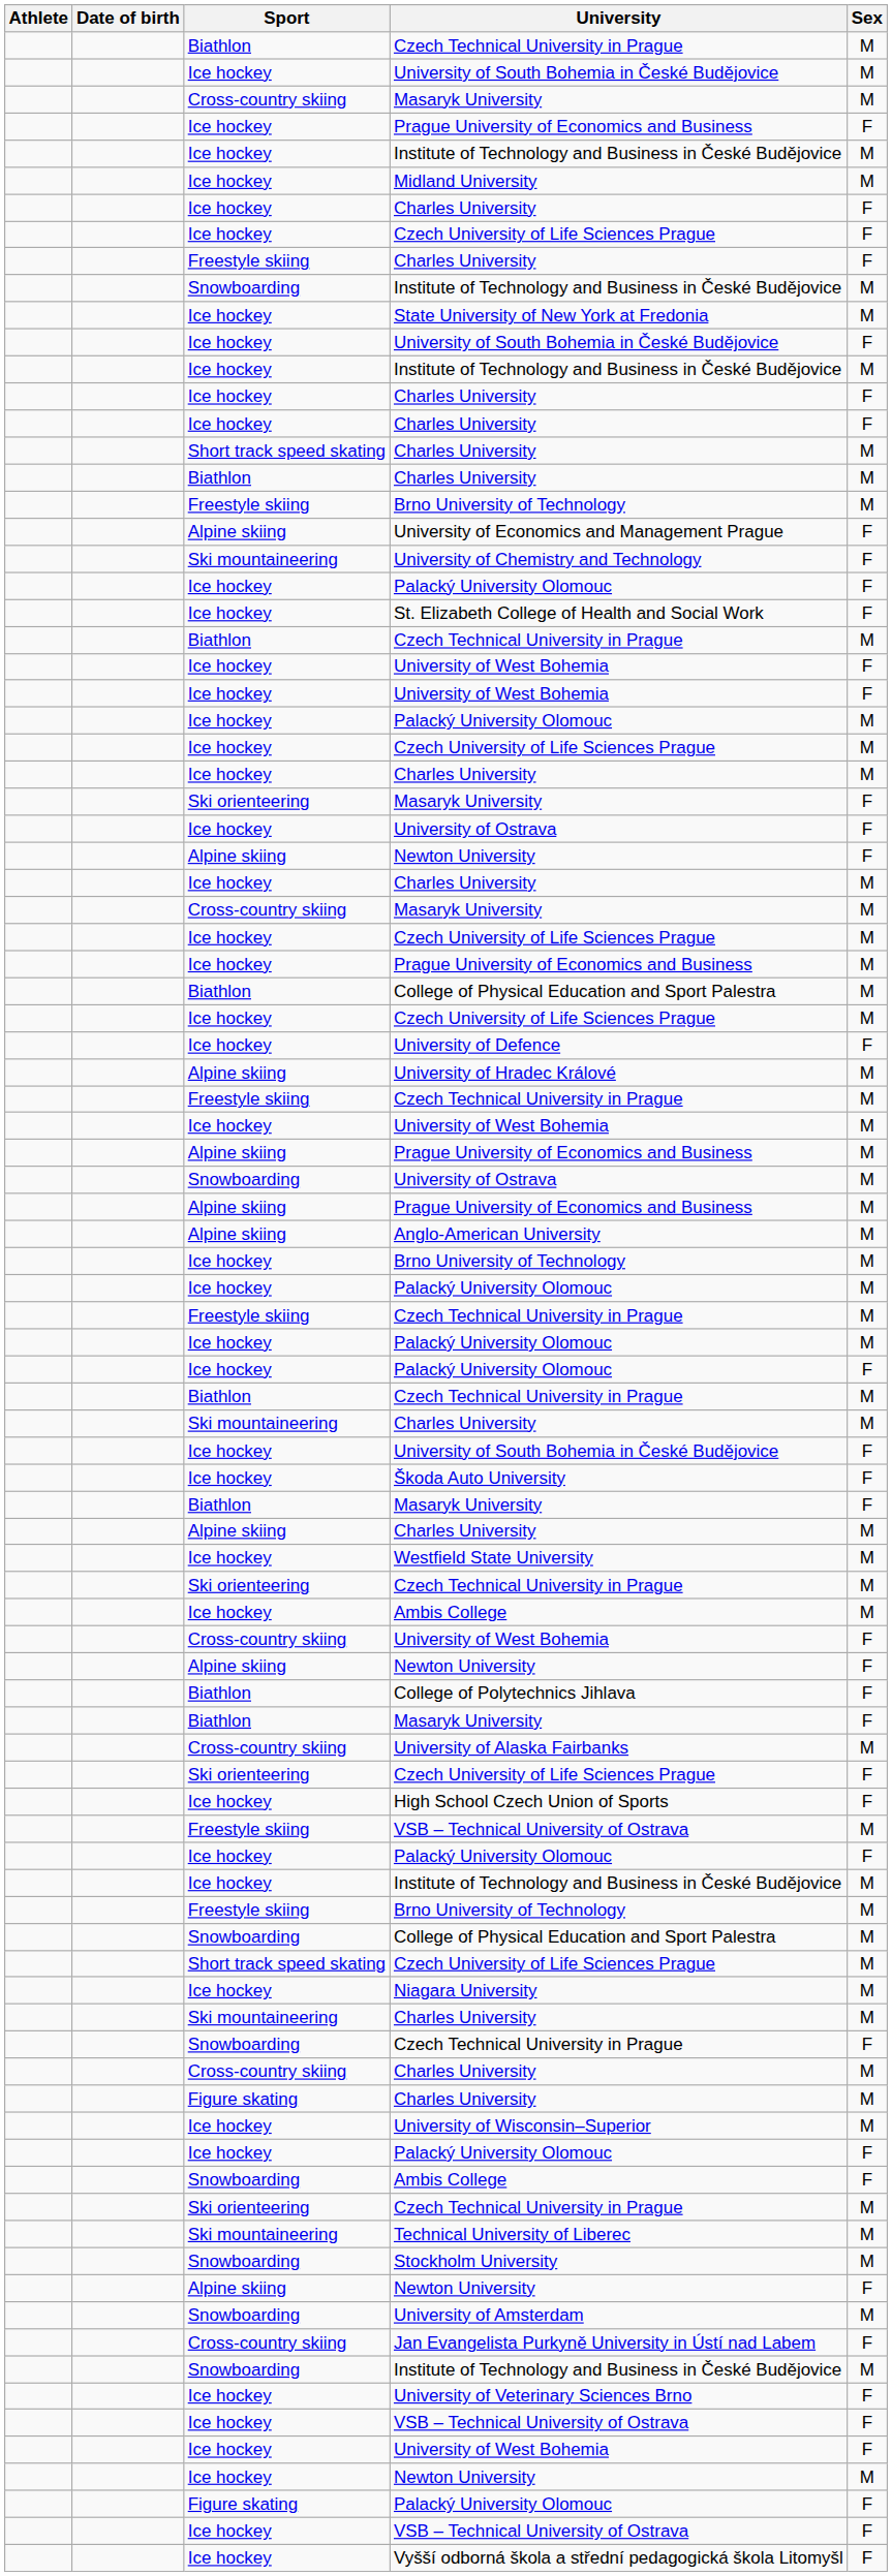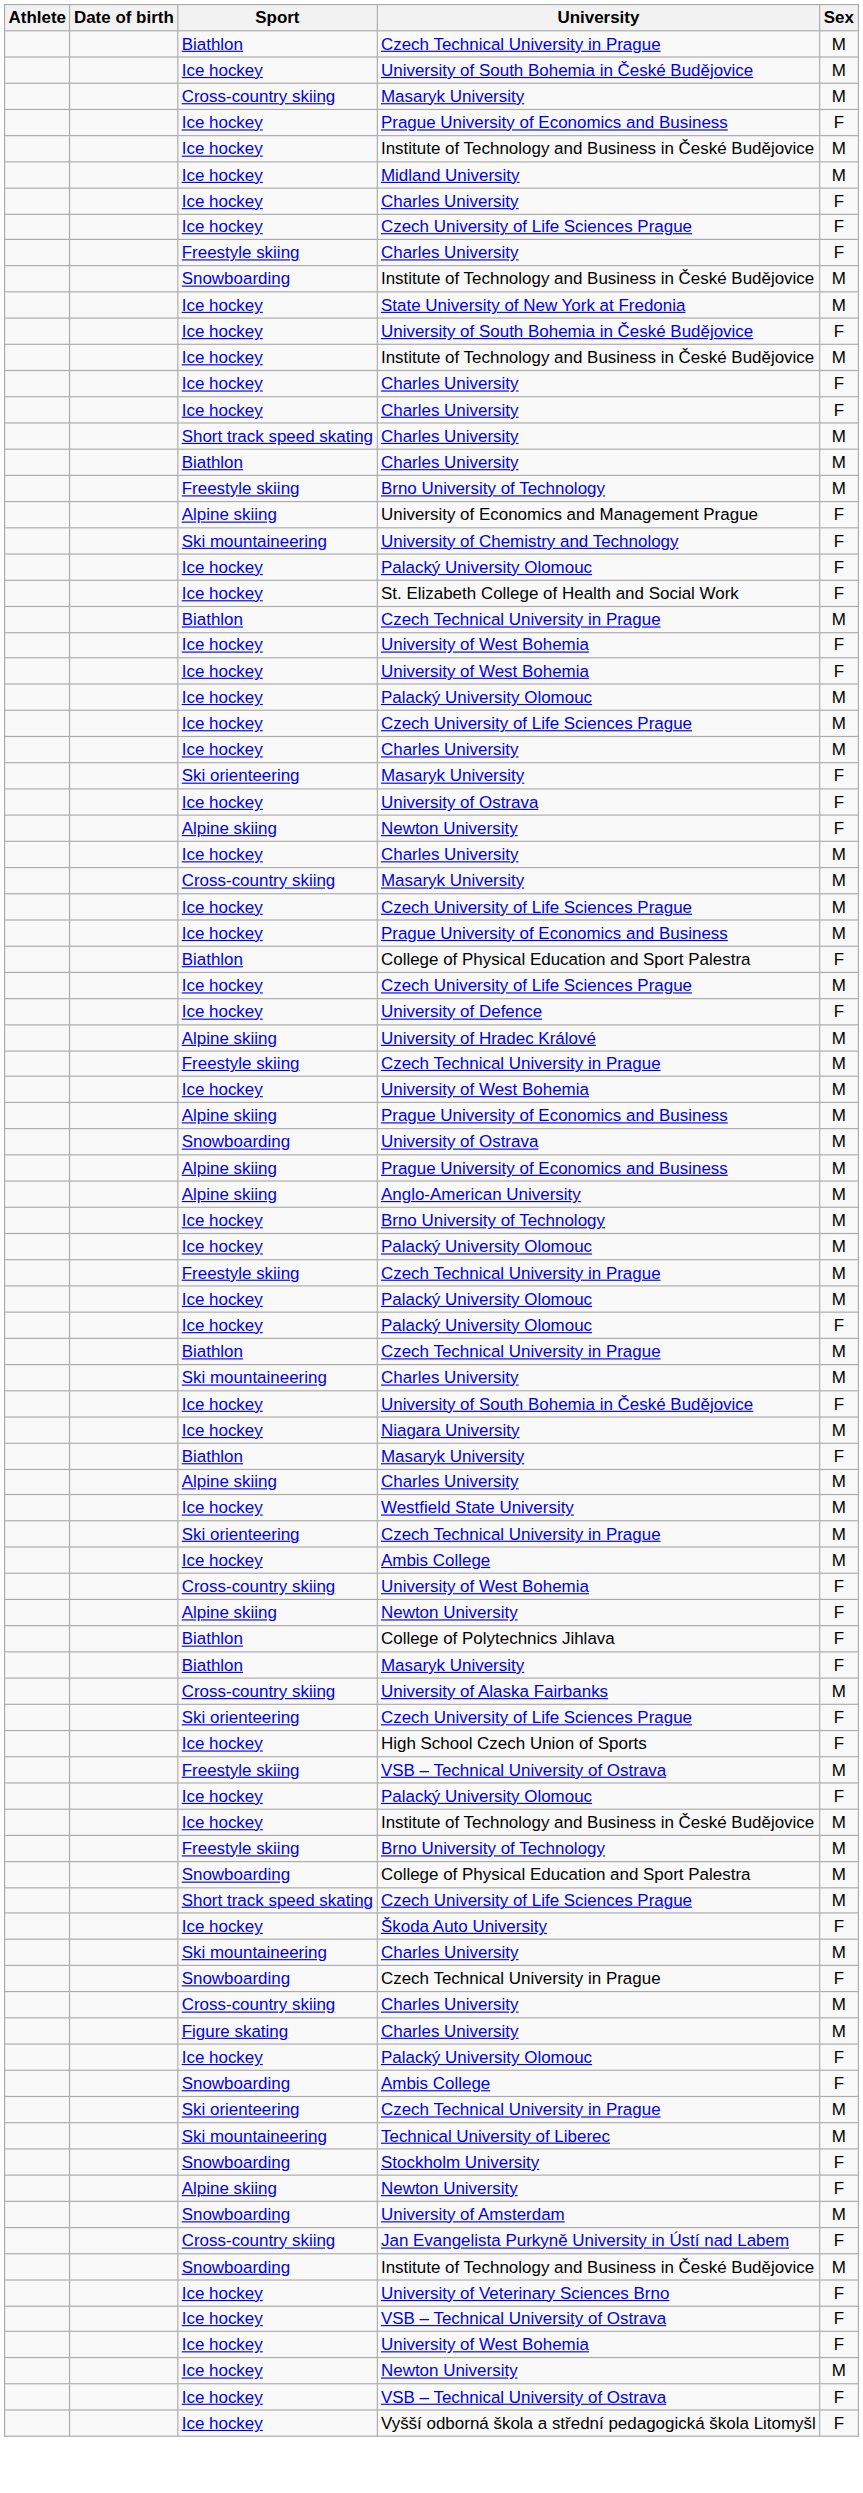Biathlon / College of Physical Education and Sport Palestra | Sex: M -> F
rows swapped: Škoda Auto University <-> Niagara University
- row: Ice hockey | University of Wisconsin–Superior | M
Stockholm University | Sex: M -> F
- row: Figure skating | Palacký University Olomouc | F
